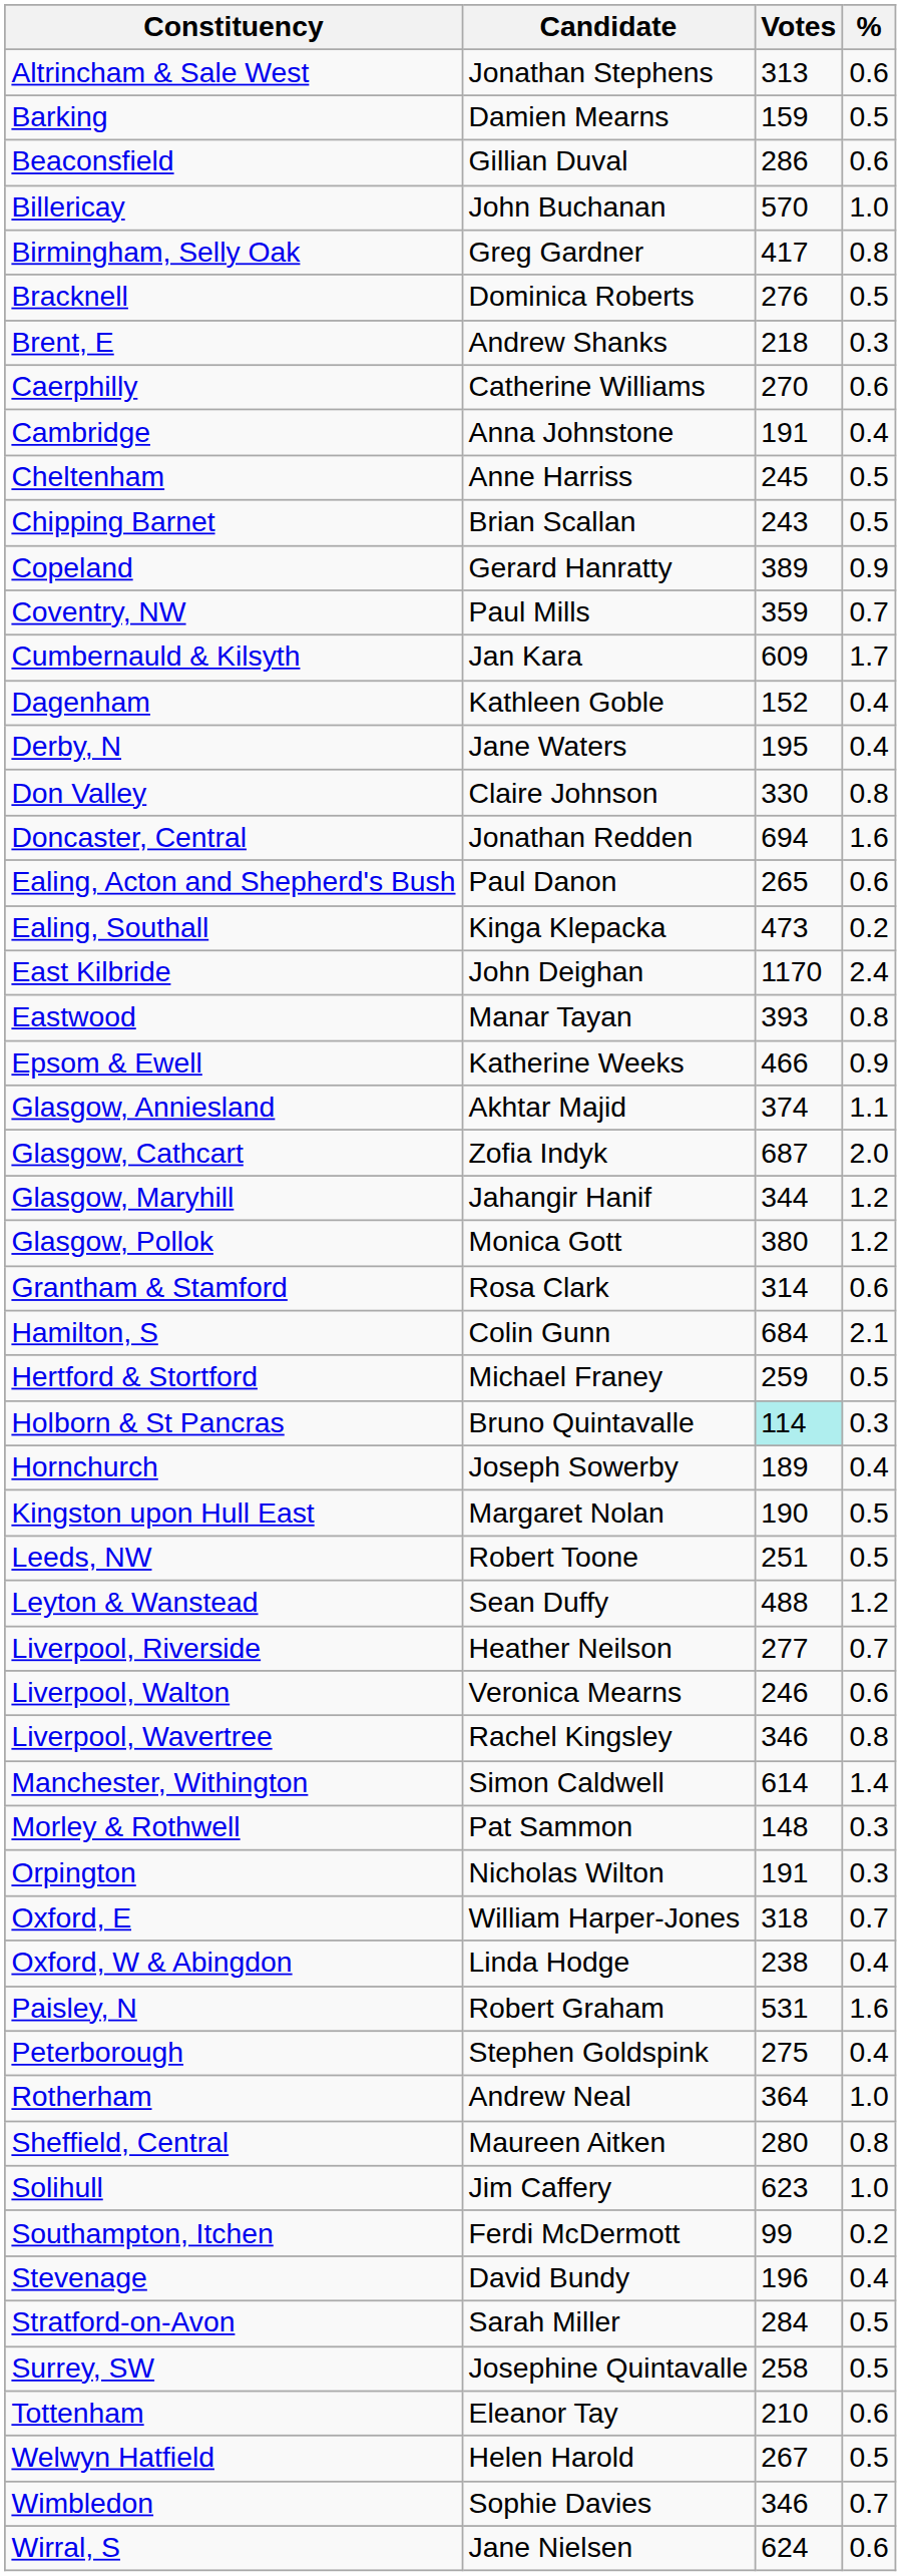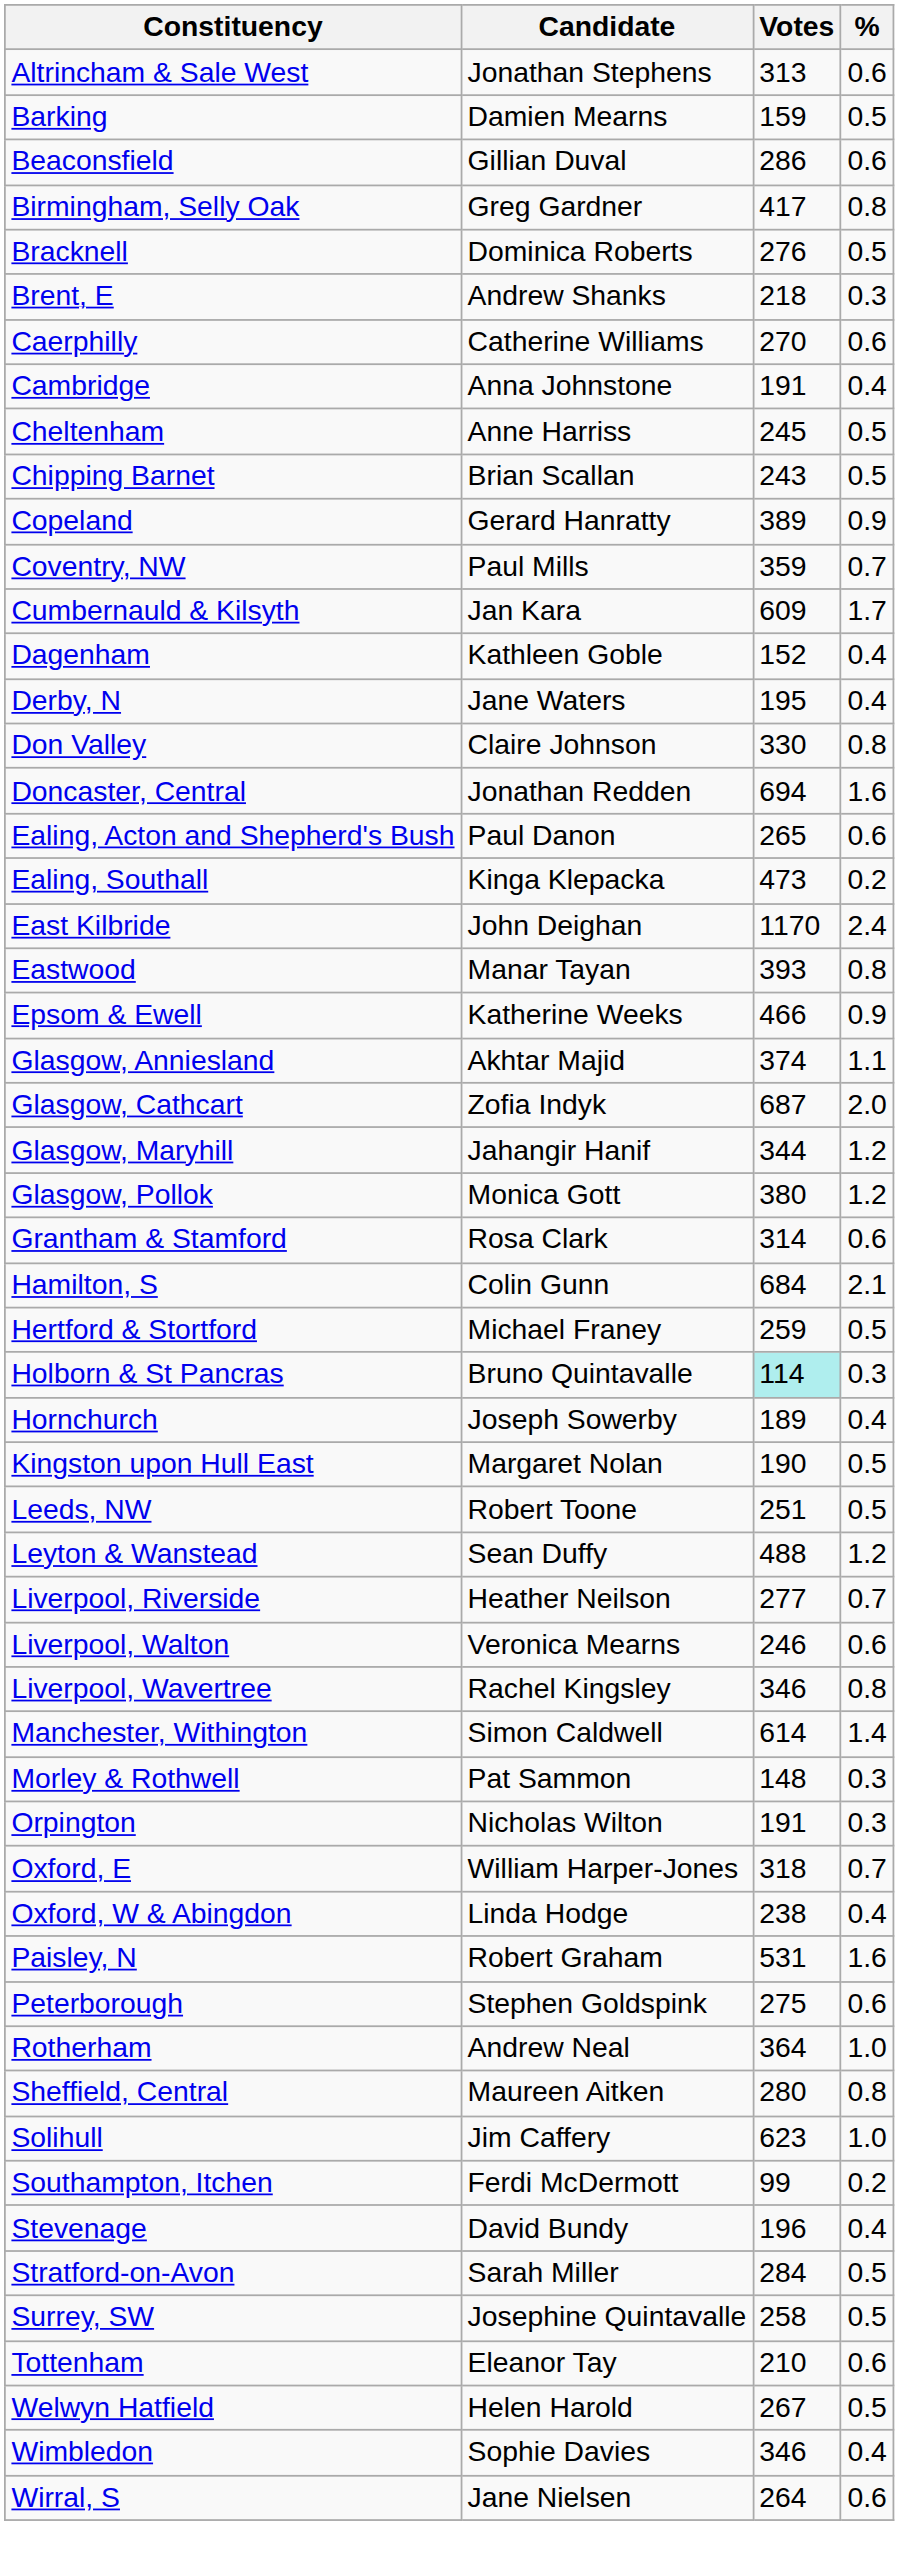- row: Billericay | John Buchanan | 570 | 1.0
Peterborough | %: 0.4 -> 0.6
Wimbledon | %: 0.7 -> 0.4
Wirral, S | Votes: 624 -> 264
